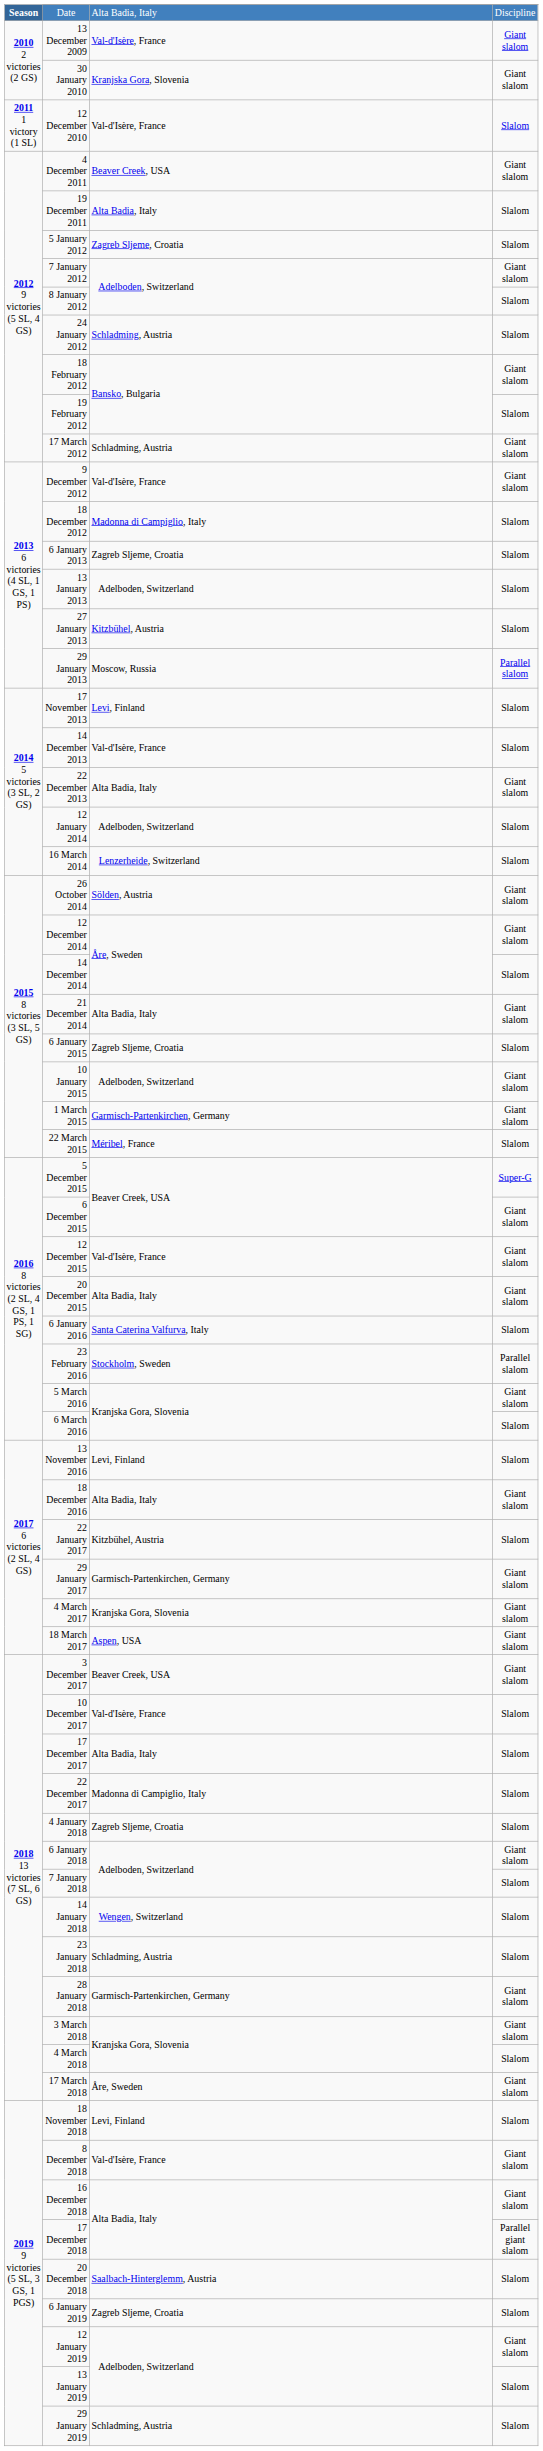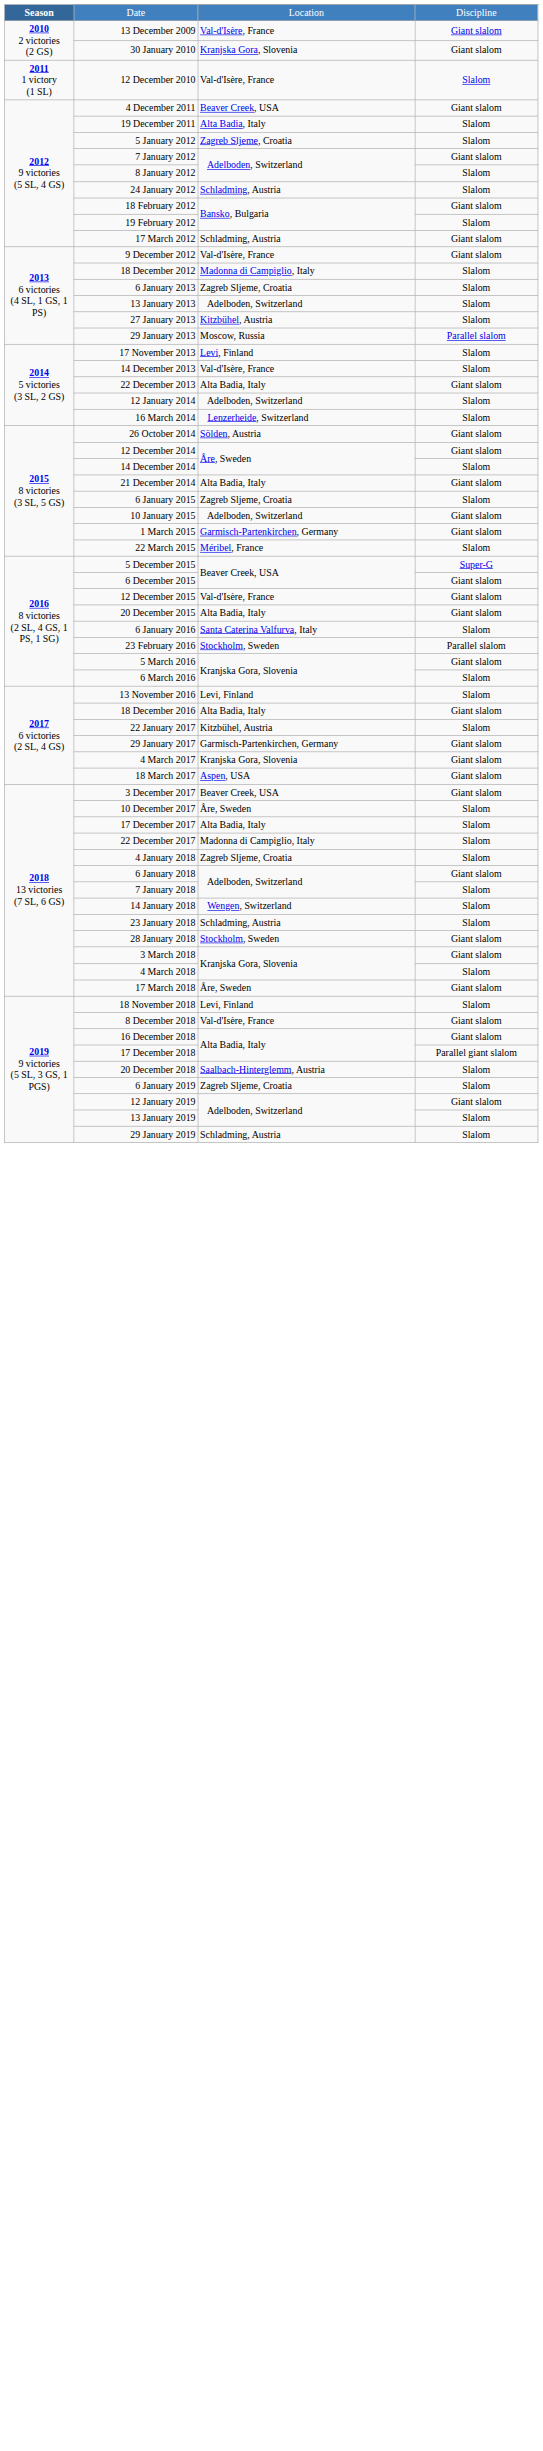Date | column 3: Alta Badia, Italy -> Location
10 December 2017 | column 3: Val-d'Isère, France -> Åre, Sweden
28 January 2018 | column 3: Garmisch-Partenkirchen, Germany -> Stockholm, Sweden
